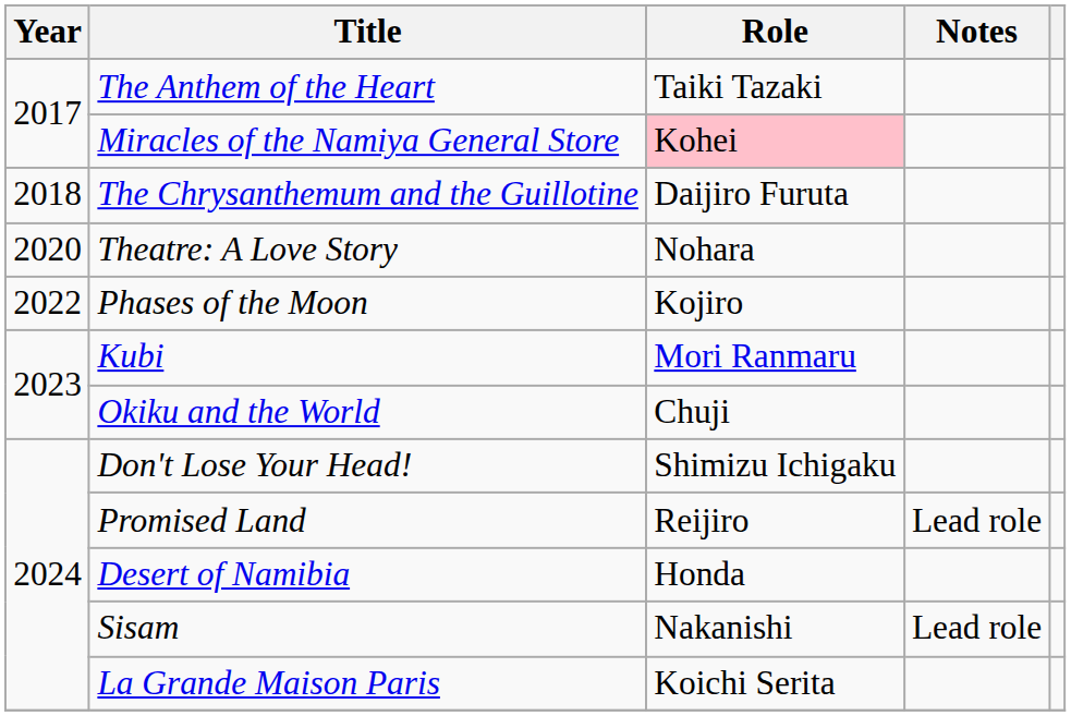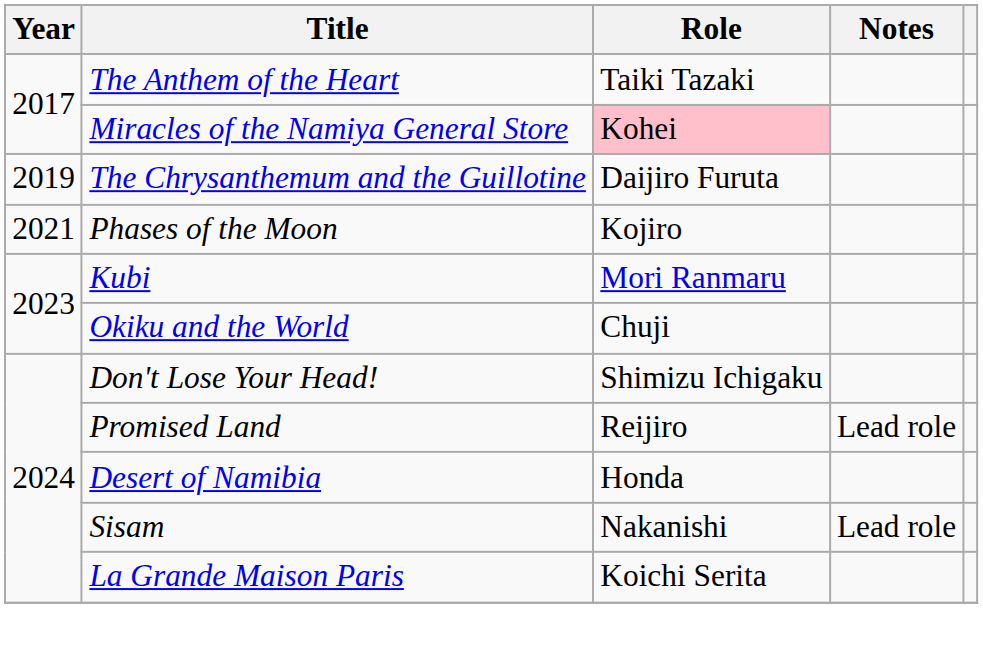The Chrysanthemum and the Guillotine | Year: 2018 -> 2019
- row: 2020 | Theatre: A Love Story | Nohara
Phases of the Moon | Year: 2022 -> 2021
